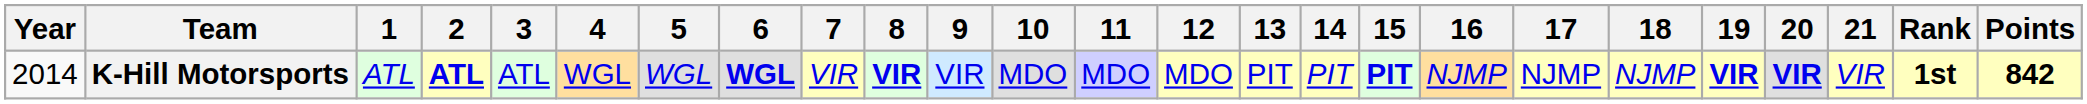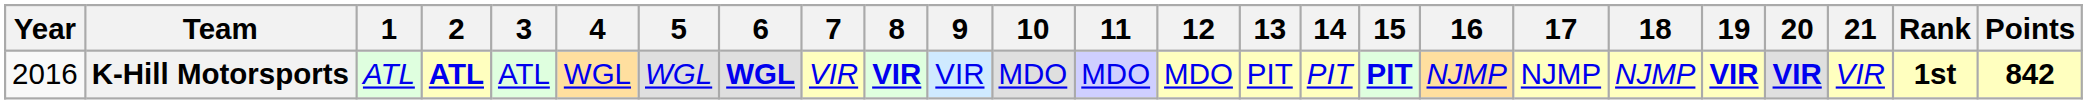K-Hill Motorsports | Year: 2014 -> 2016
